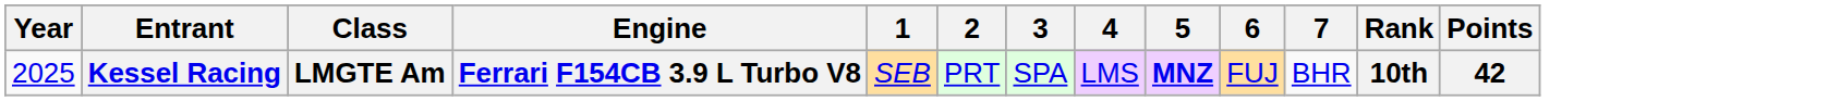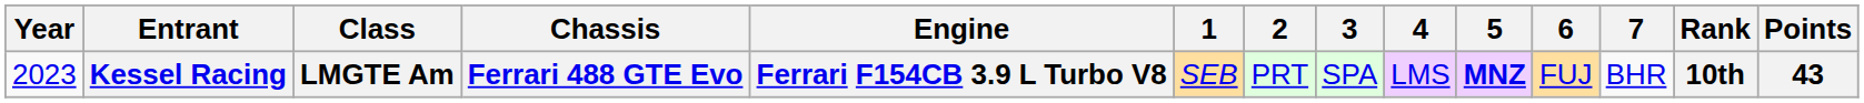+ column: Chassis | Ferrari 488 GTE Evo
Kessel Racing | Year: 2025 -> 2023
Kessel Racing | Points: 42 -> 43
